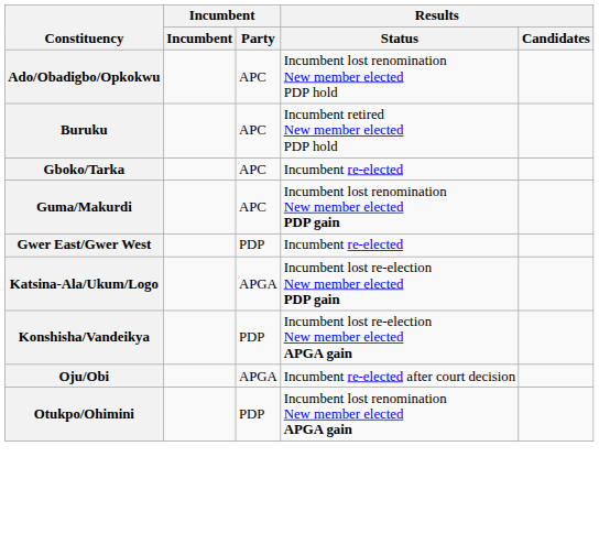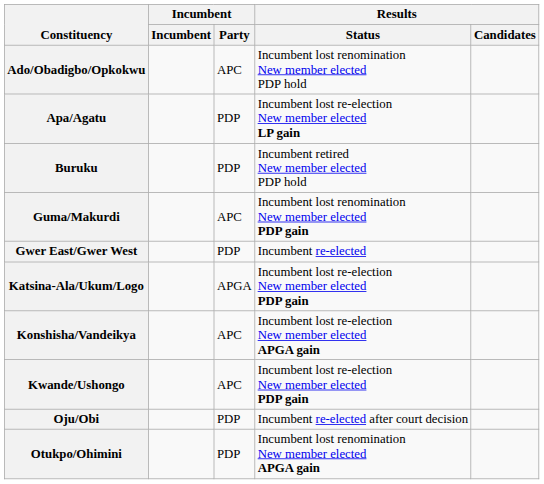+ row: Apa/Agatu | PDP | Incumbent lost re-election New member elected LP gain
Buruku | Incumbent / Party: APC -> PDP
- row: Gboko/Tarka | APC | Incumbent re-elected
Konshisha/Vandeikya | Incumbent / Party: PDP -> APC
+ row: Kwande/Ushongo | APC | Incumbent lost re-election New member elected PDP gain
Oju/Obi | Incumbent / Party: APGA -> PDP
